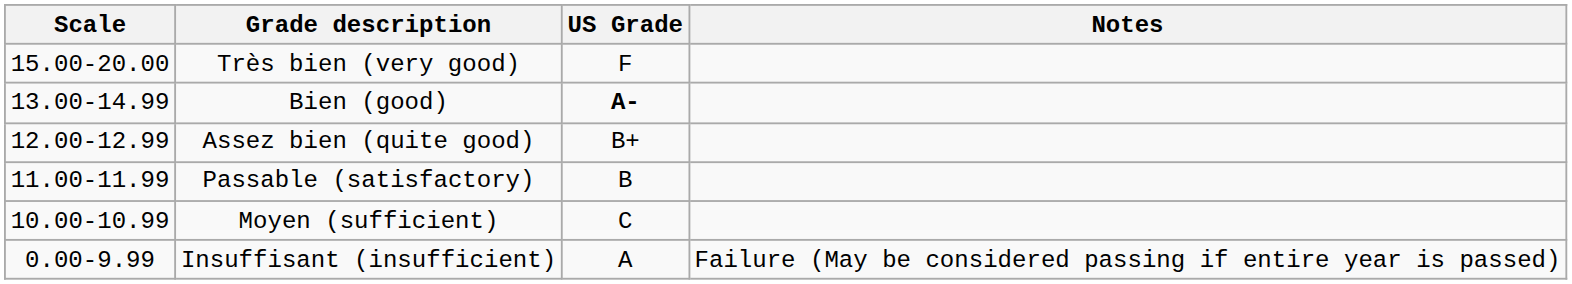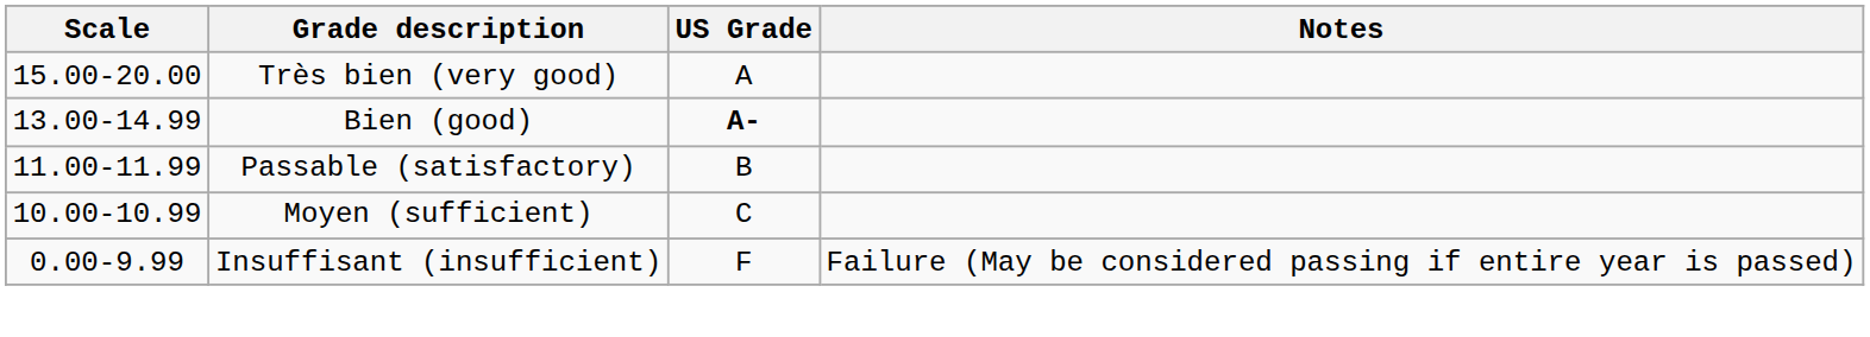Très bien (very good) | US Grade: F -> A
- row: 12.00-12.99 | Assez bien (quite good) | B+
Insuffisant (insufficient) | US Grade: A -> F
